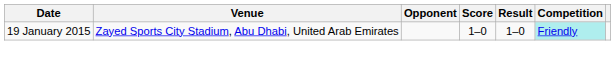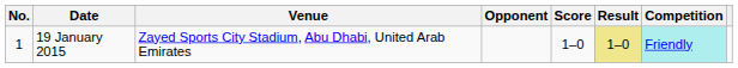+ column: No. | 1
19 January 2015 | Result: no background -> khaki background
